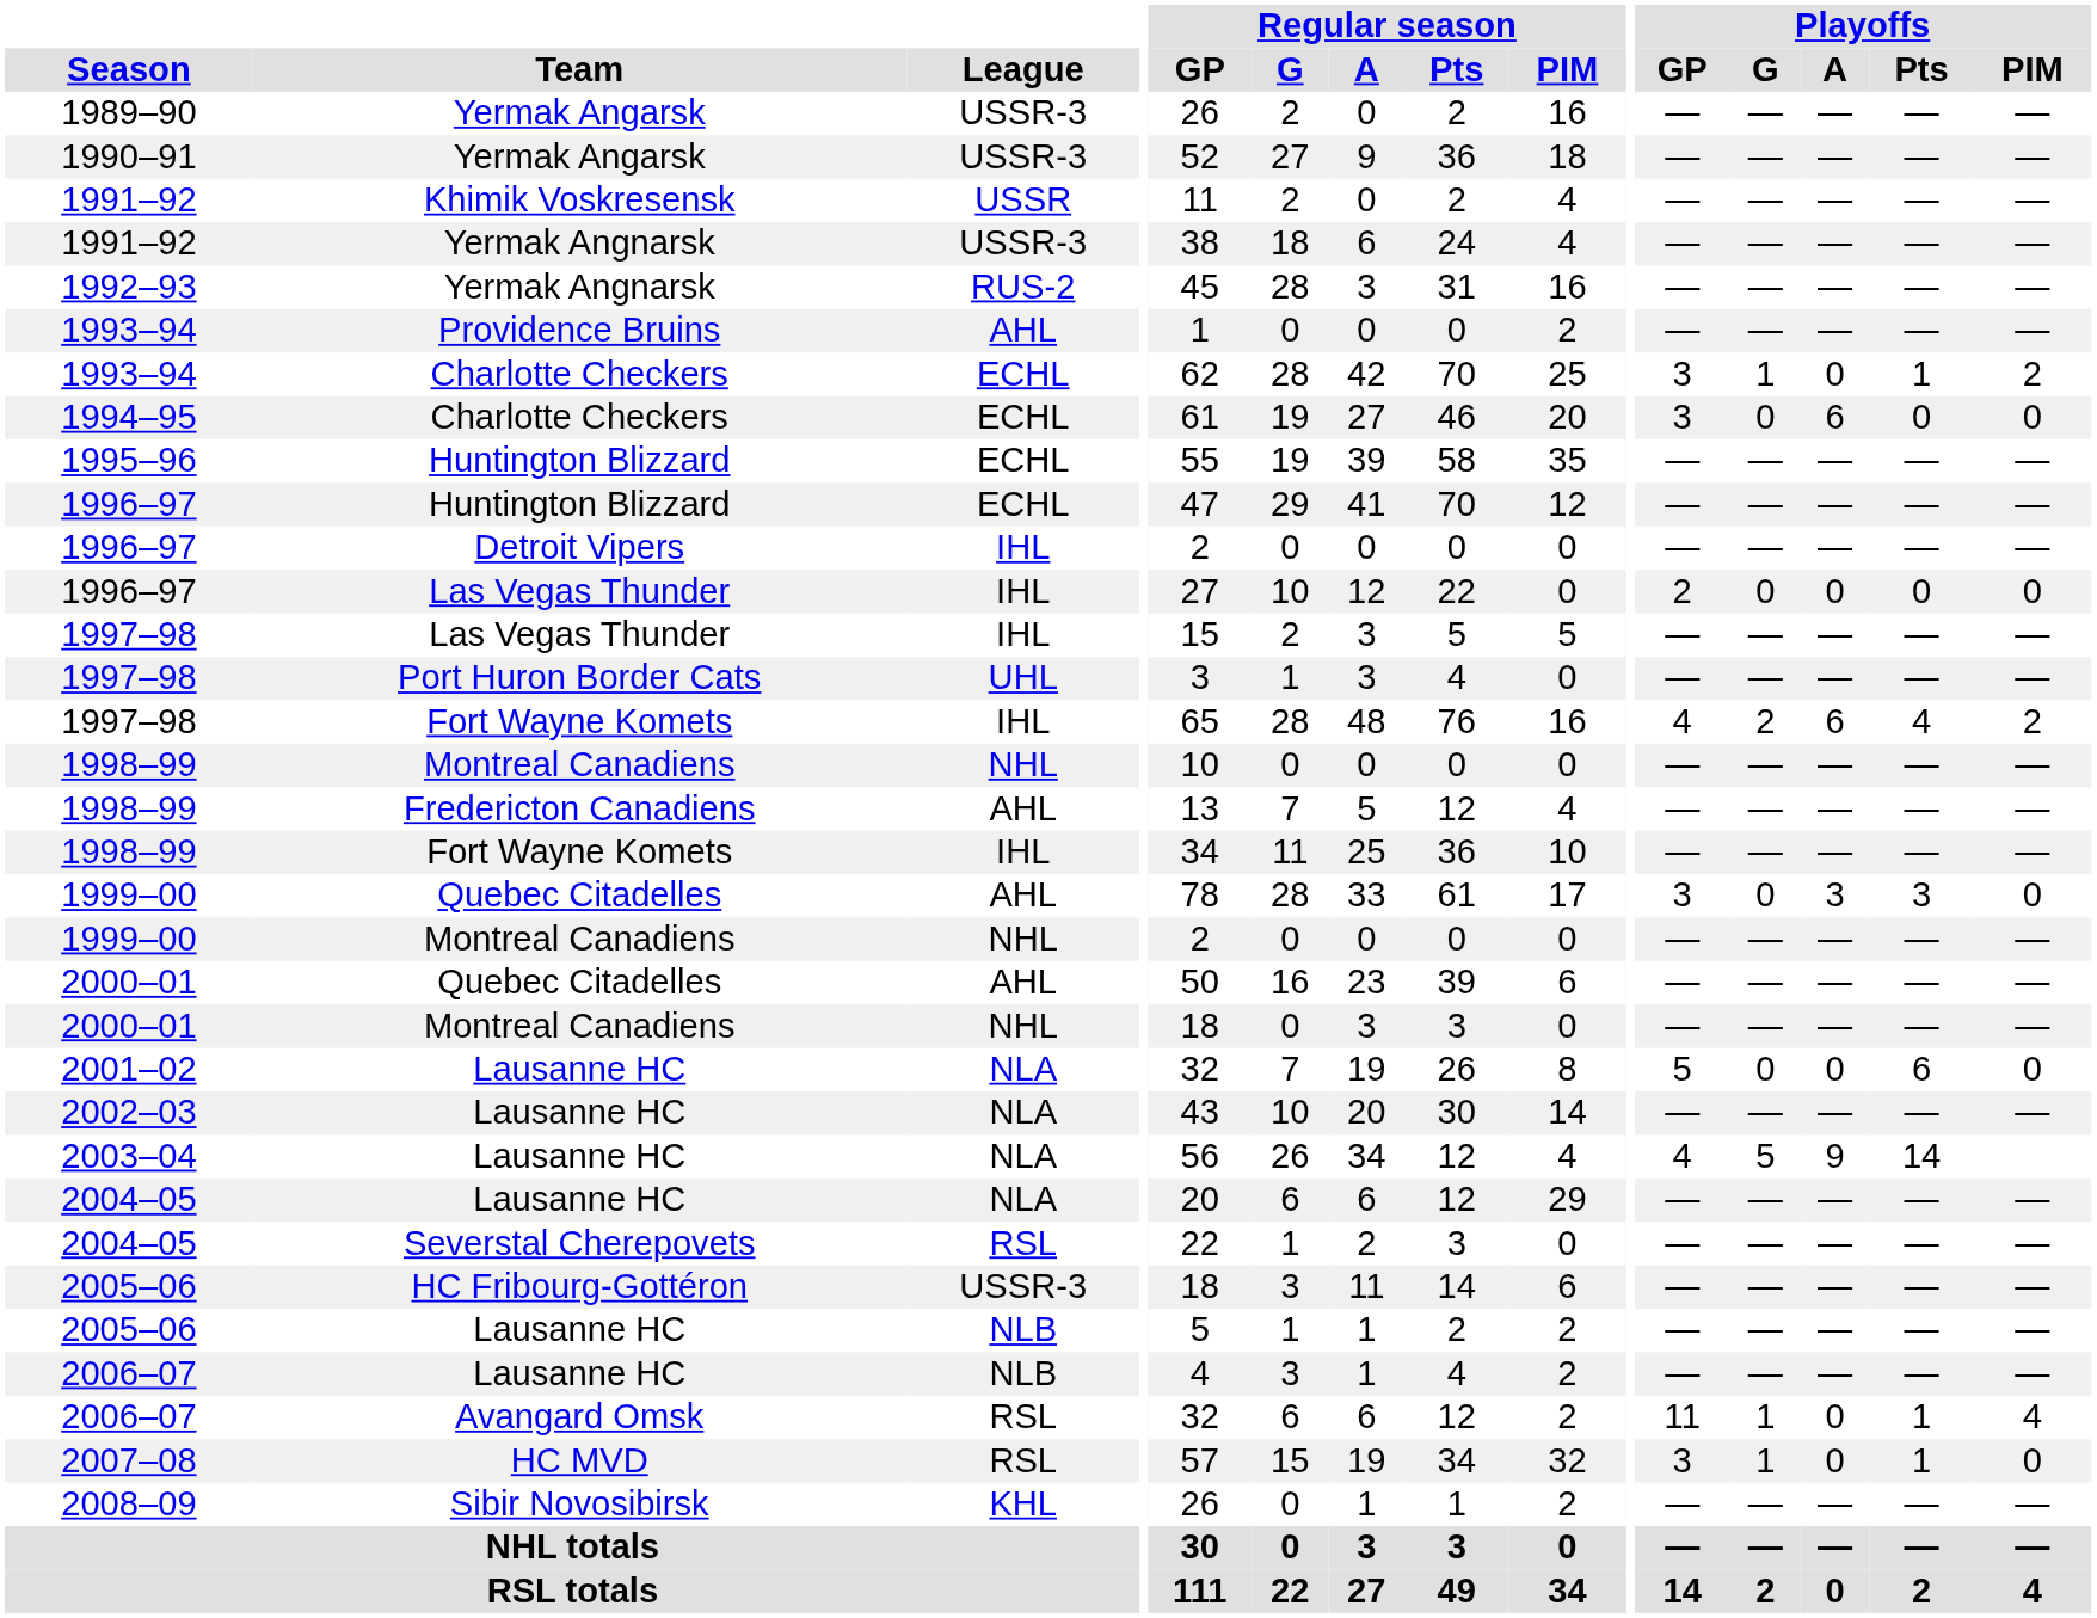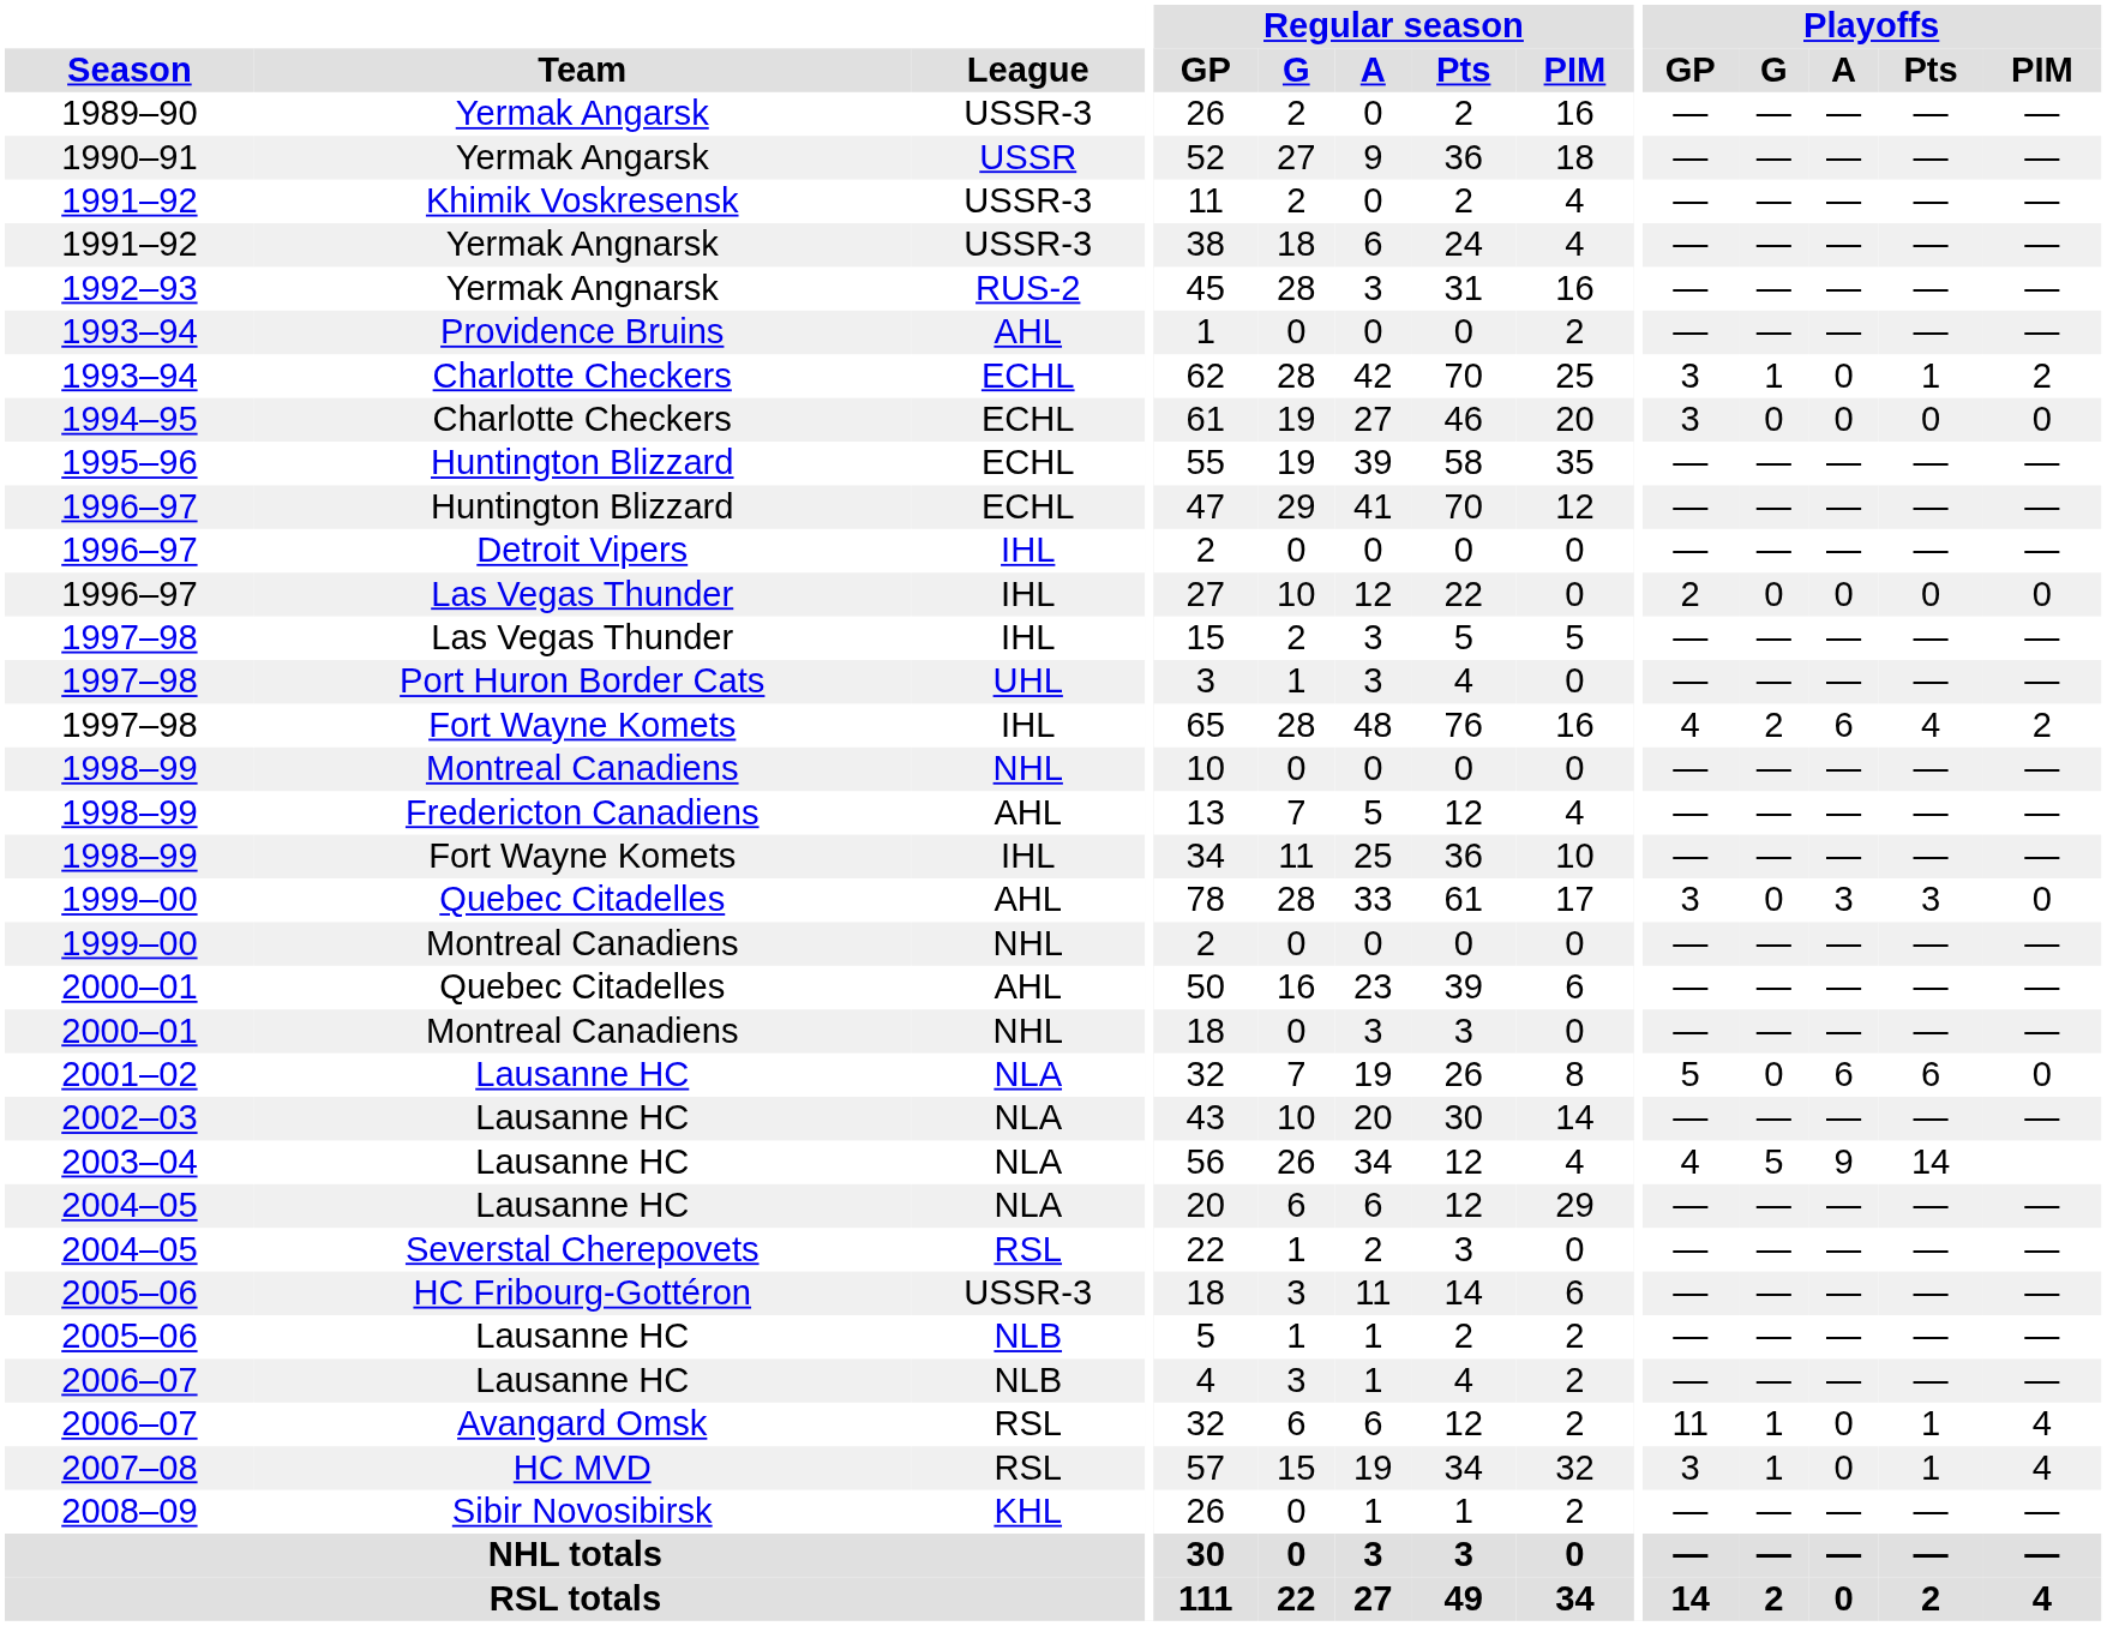1990–91 | League: USSR-3 -> USSR
1991–92 / Khimik Voskresensk | League: USSR -> USSR-3
1994–95 | Playoffs / A: 6 -> 0
2001–02 | Playoffs / A: 0 -> 6
2007–08 | Playoffs / PIM: 0 -> 4
